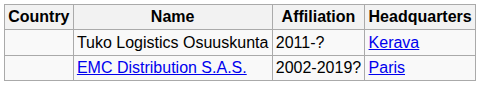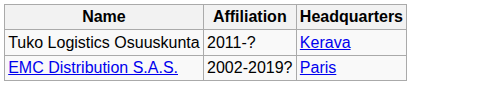- column: Country
